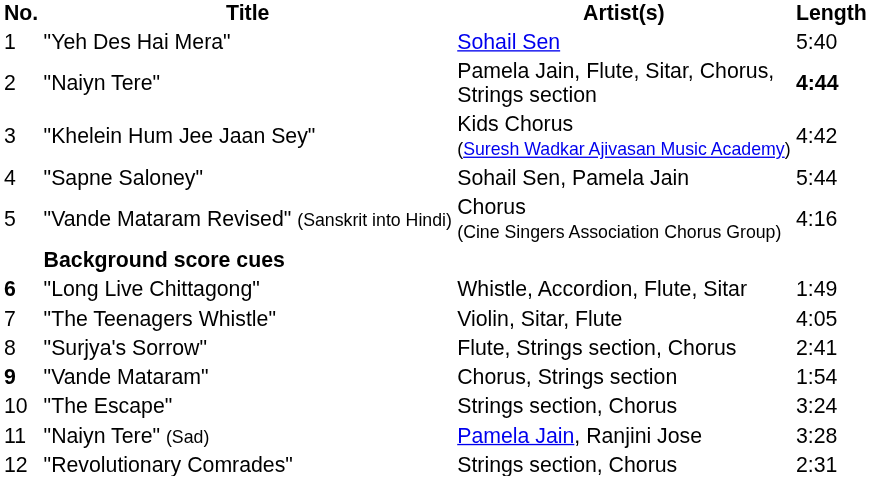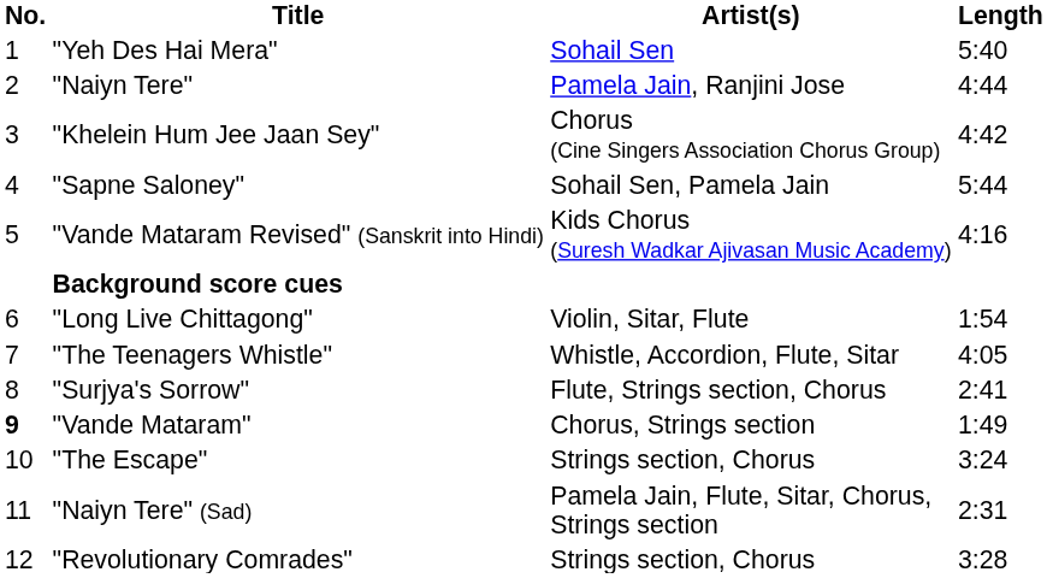"Naiyn Tere" | Artist(s): Pamela Jain, Flute, Sitar, Chorus, Strings section -> Pamela Jain, Ranjini Jose
"Naiyn Tere" | Length: bold -> normal
"Khelein Hum Jee Jaan Sey" | Artist(s): Kids Chorus (Suresh Wadkar Ajivasan Music Academy) -> Chorus (Cine Singers Association Chorus Group)
"Vande Mataram Revised" (Sanskrit into Hindi) | Artist(s): Chorus (Cine Singers Association Chorus Group) -> Kids Chorus (Suresh Wadkar Ajivasan Music Academy)
"Long Live Chittagong" | No.: bold -> normal
"Long Live Chittagong" | Artist(s): Whistle, Accordion, Flute, Sitar -> Violin, Sitar, Flute
"Long Live Chittagong" | Length: 1:49 -> 1:54
"The Teenagers Whistle" | Artist(s): Violin, Sitar, Flute -> Whistle, Accordion, Flute, Sitar
"Vande Mataram" | Length: 1:54 -> 1:49
"Naiyn Tere" (Sad) | Artist(s): Pamela Jain, Ranjini Jose -> Pamela Jain, Flute, Sitar, Chorus, Strings section
"Naiyn Tere" (Sad) | Length: 3:28 -> 2:31
"Revolutionary Comrades" | Length: 2:31 -> 3:28
